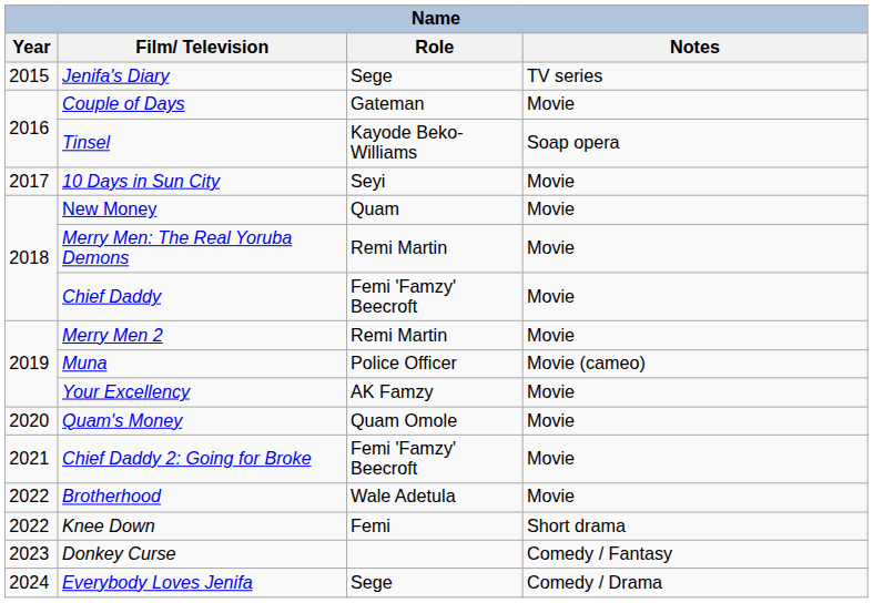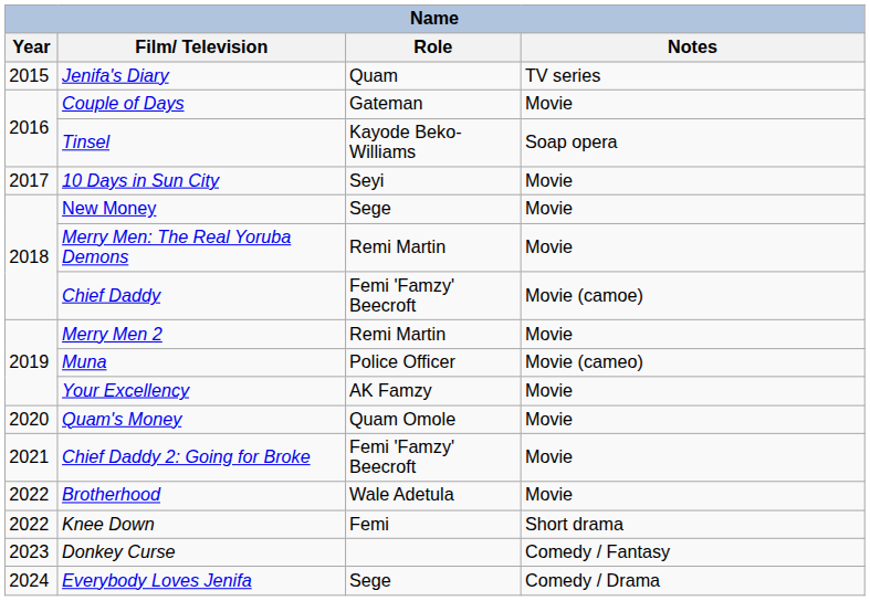Jenifa's Diary | Role: Sege -> Quam
New Money | Role: Quam -> Sege
Chief Daddy | Notes: Movie -> Movie (camoe)
